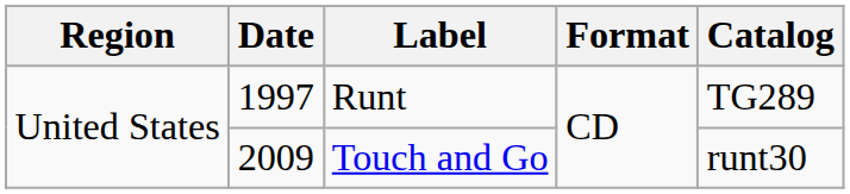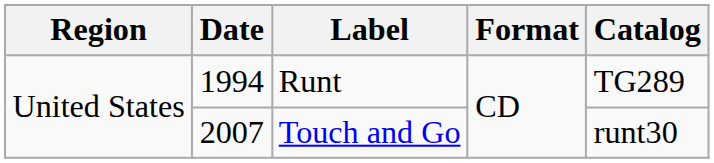Runt | Date: 1997 -> 1994
Touch and Go | Date: 2009 -> 2007
